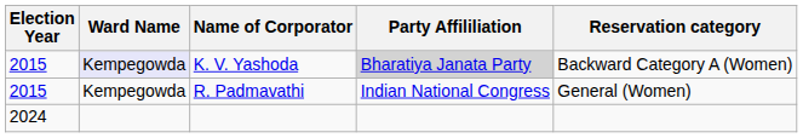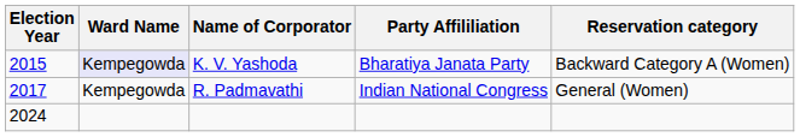K. V. Yashoda | Party Affililiation: lightgrey background -> no background
R. Padmavathi | Election Year: 2015 -> 2017
